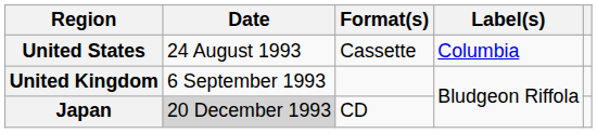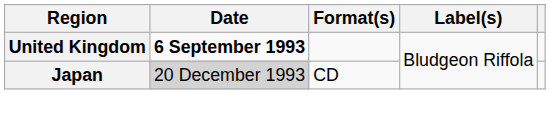- row: United States | 24 August 1993 | Cassette | Columbia
United Kingdom | Date: normal -> bold
